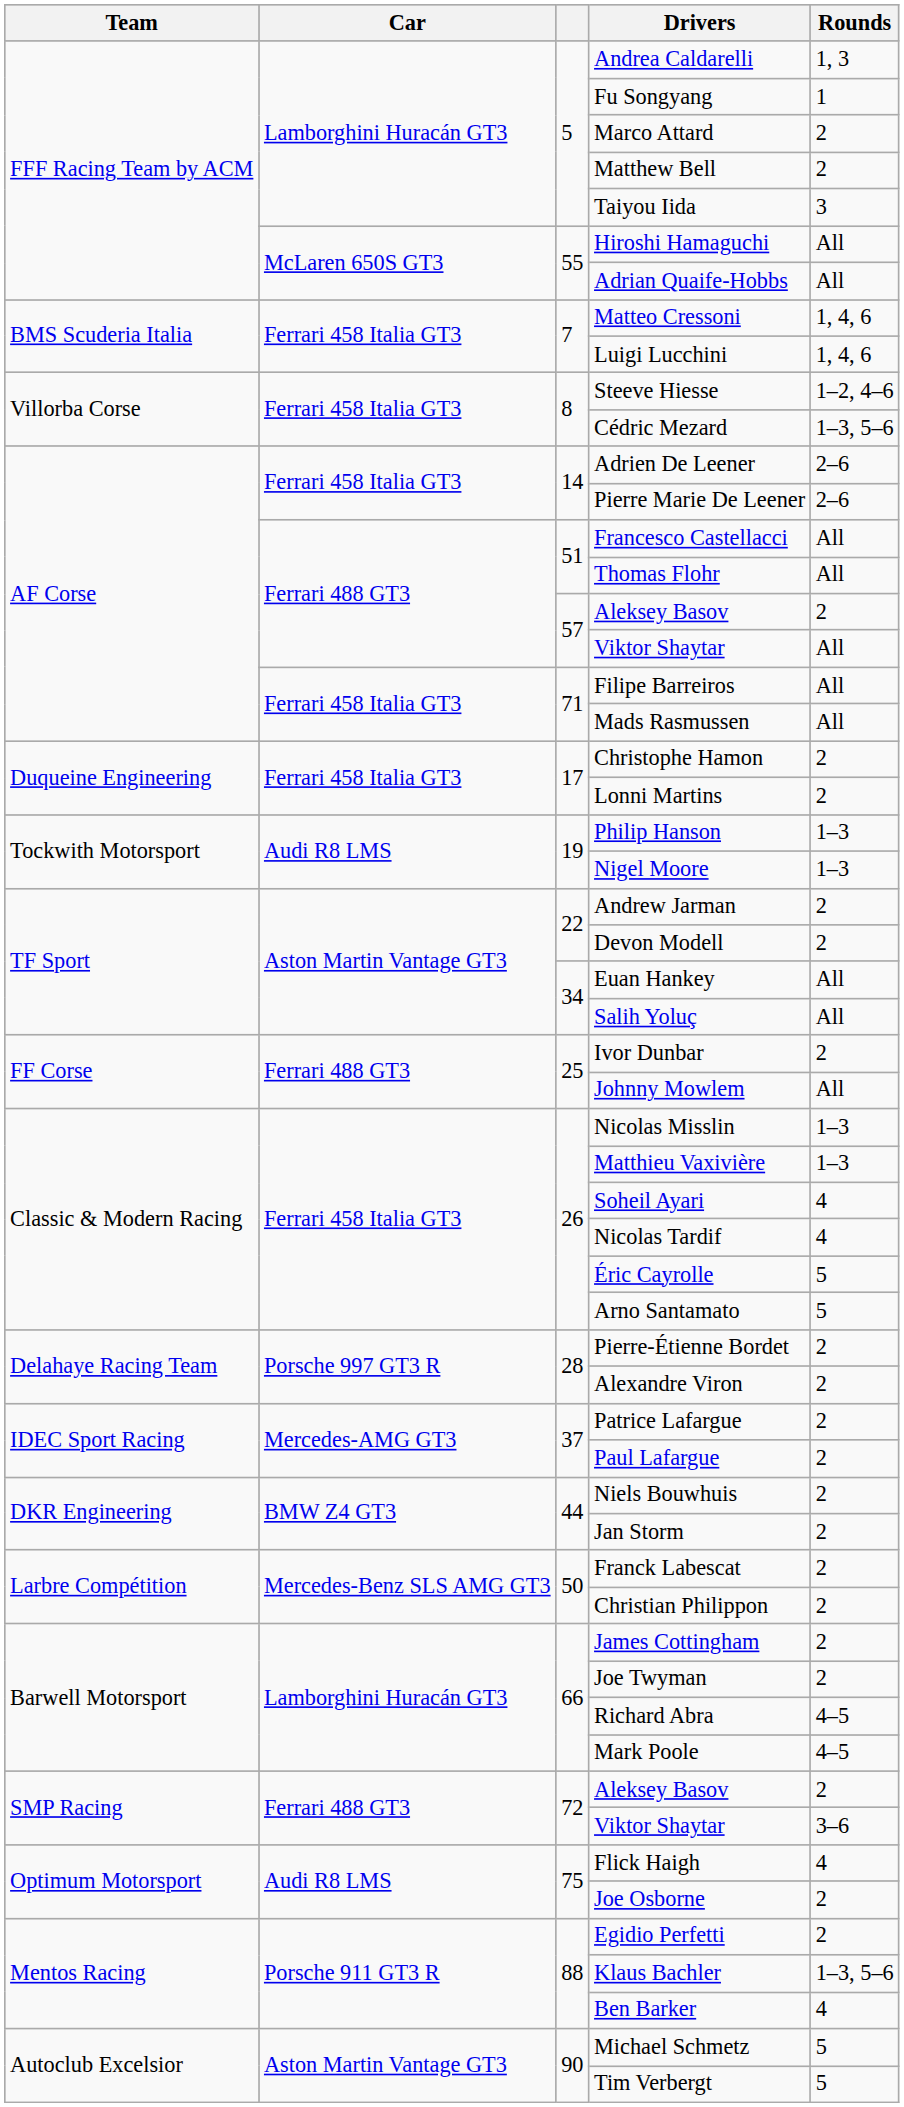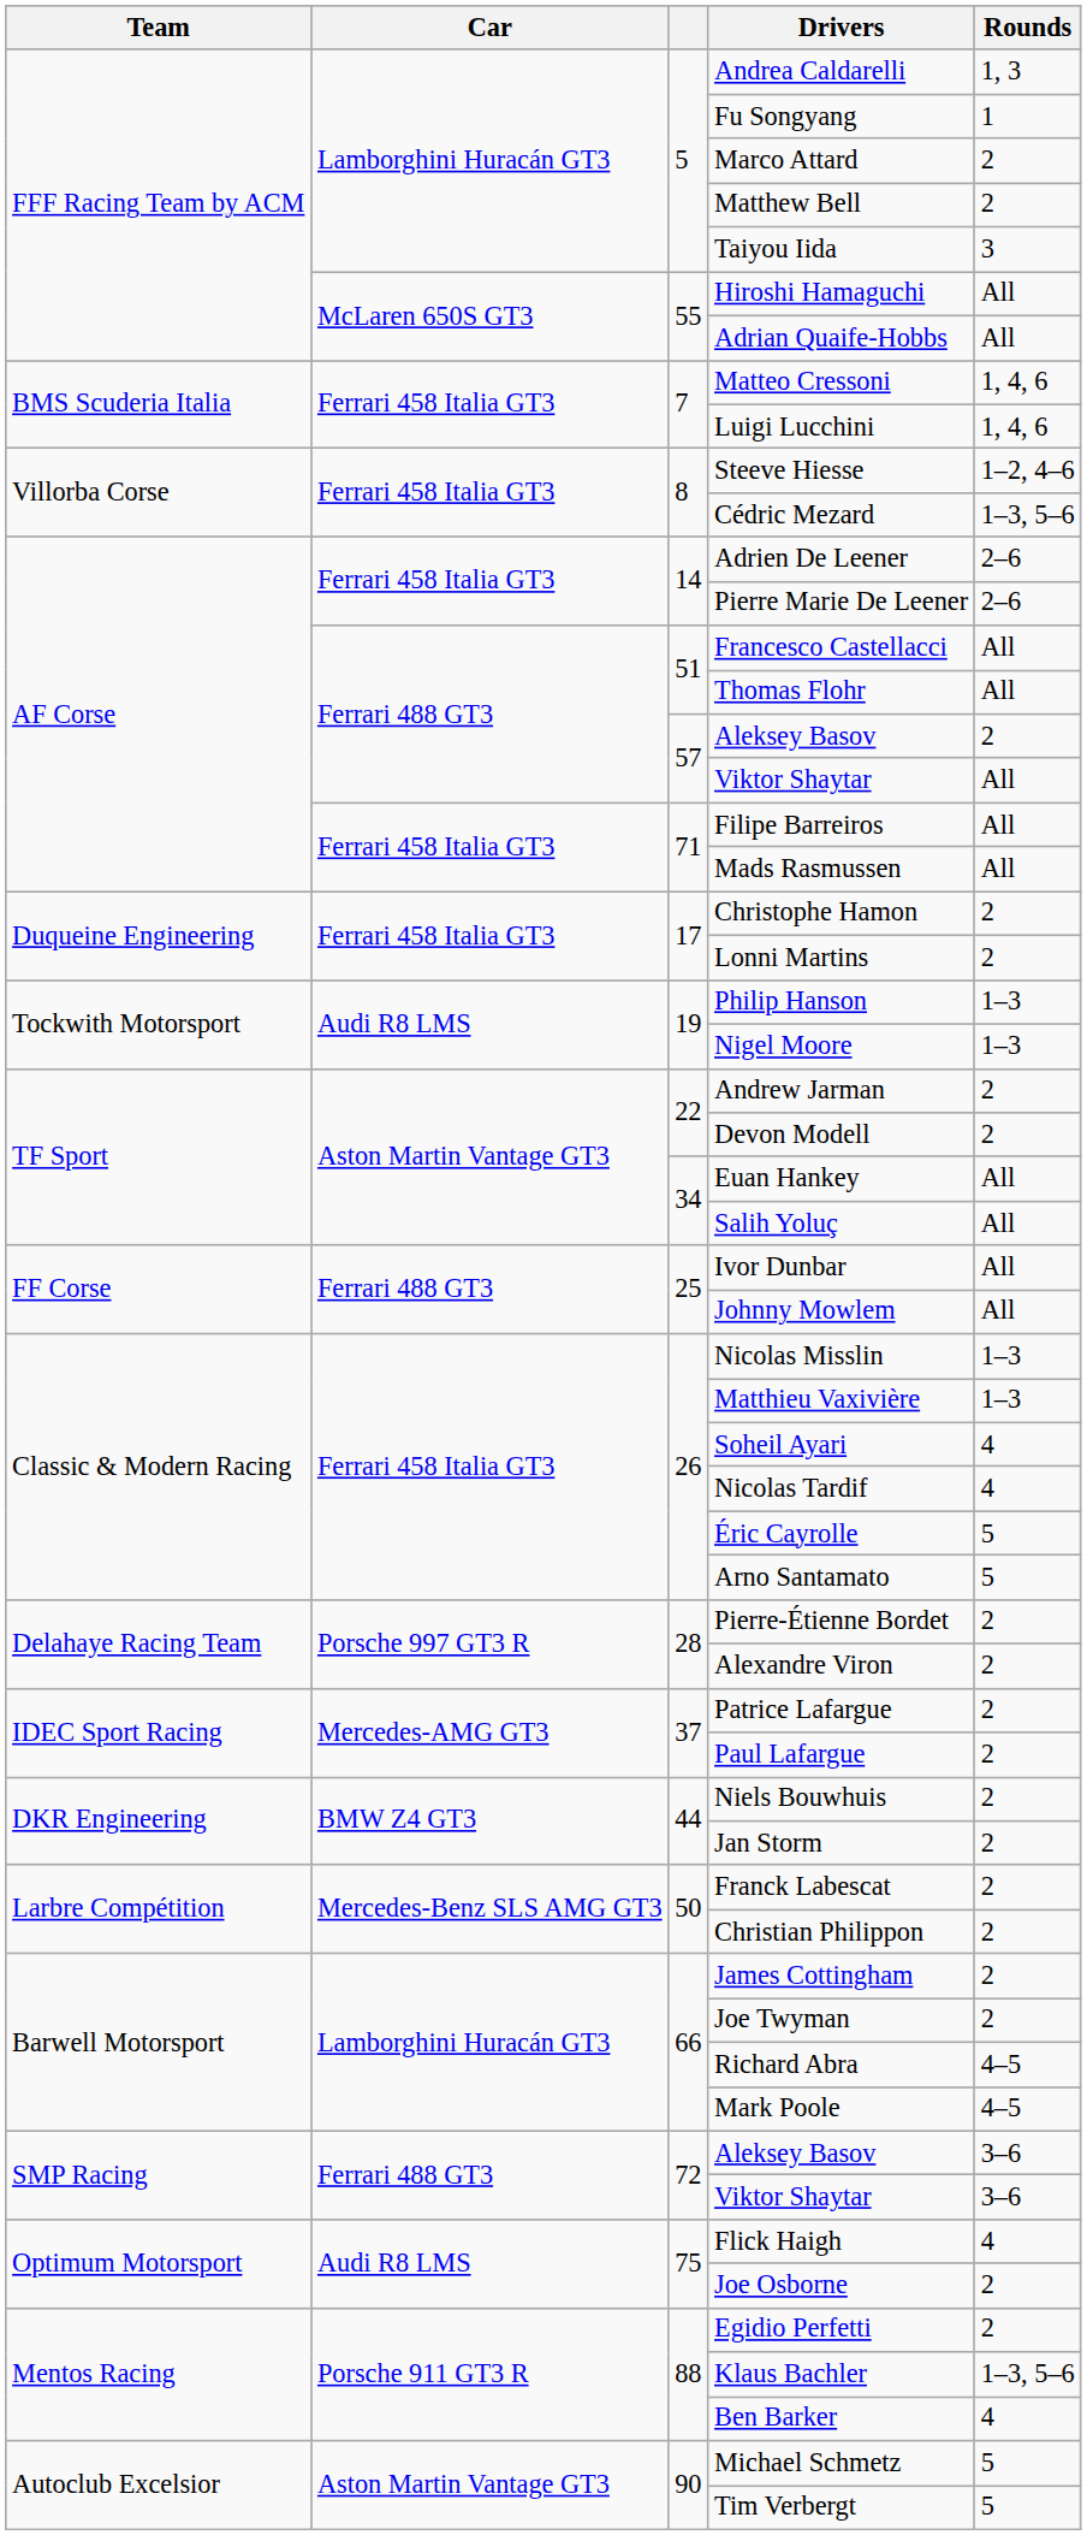Ivor Dunbar | Rounds: 2 -> All
72 / Aleksey Basov | Rounds: 2 -> 3–6
